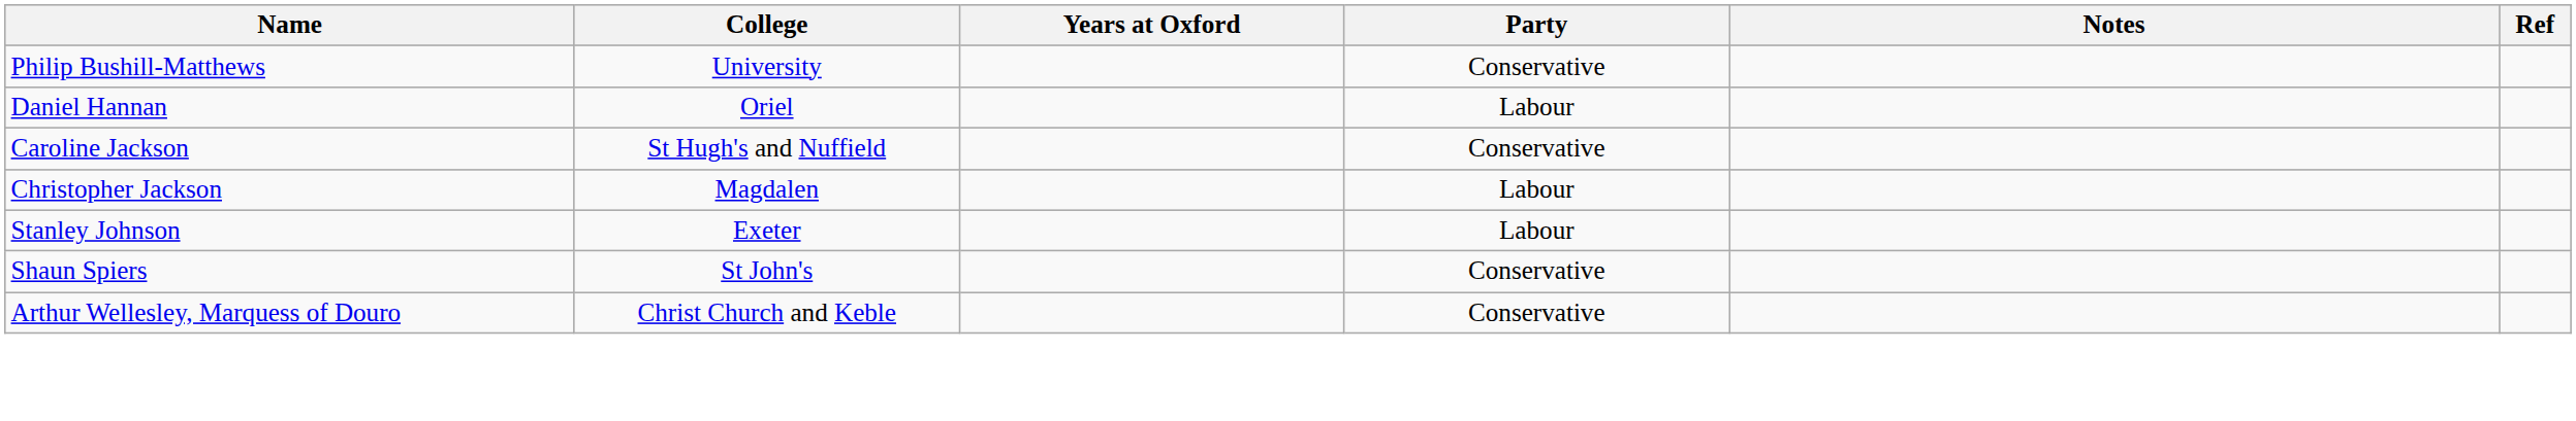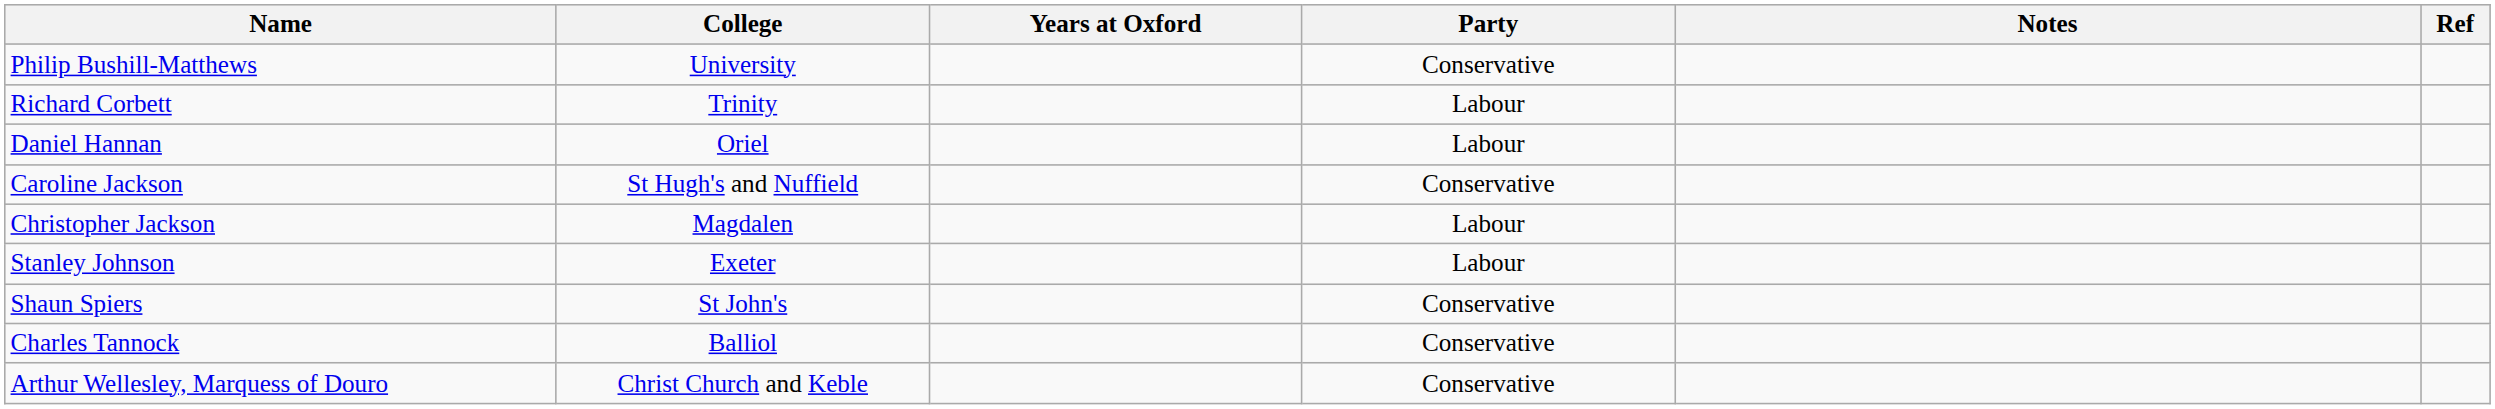+ row: Richard Corbett | Trinity | Labour
+ row: Charles Tannock | Balliol | Conservative
